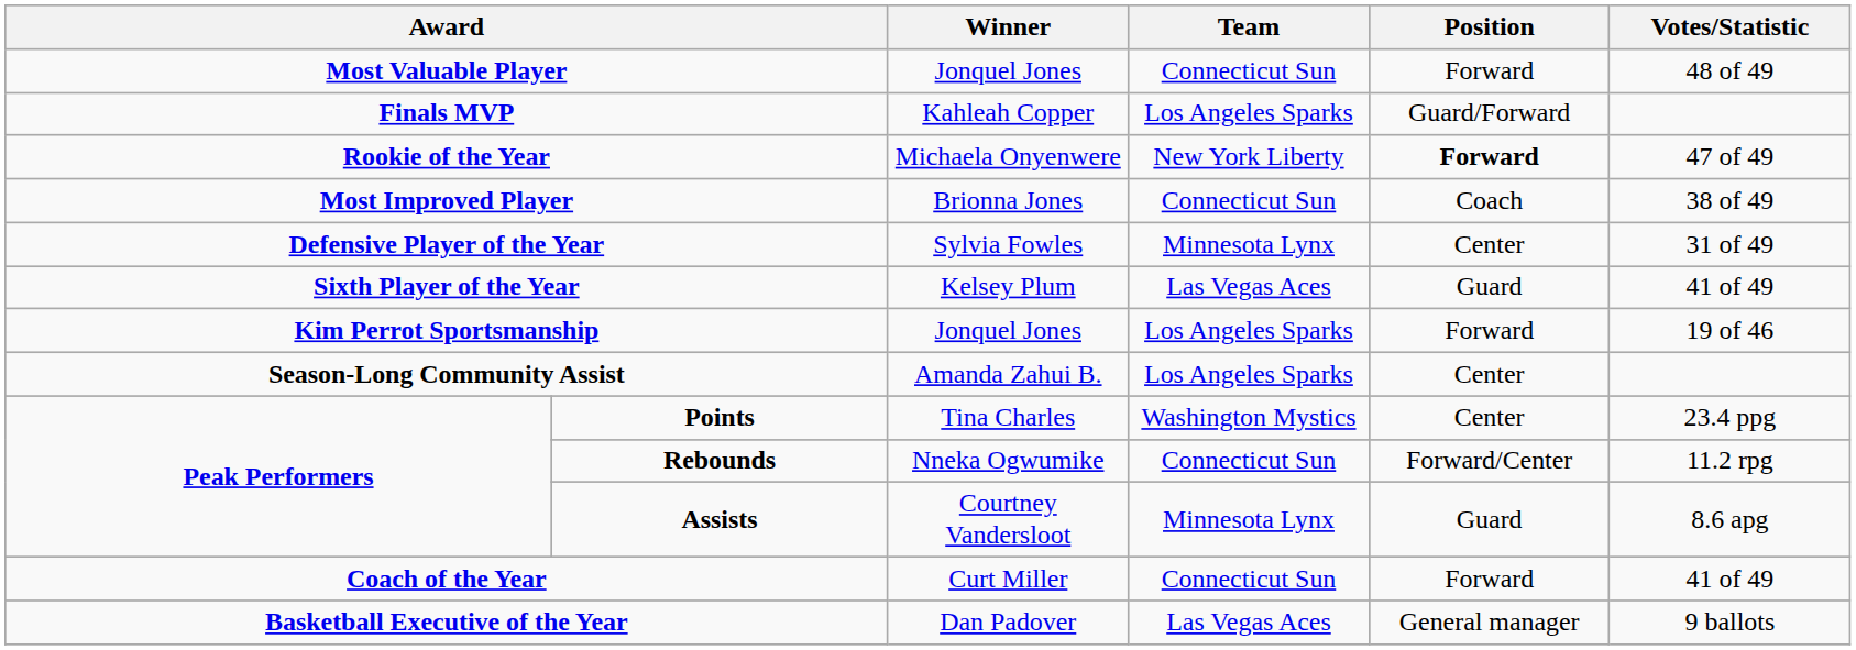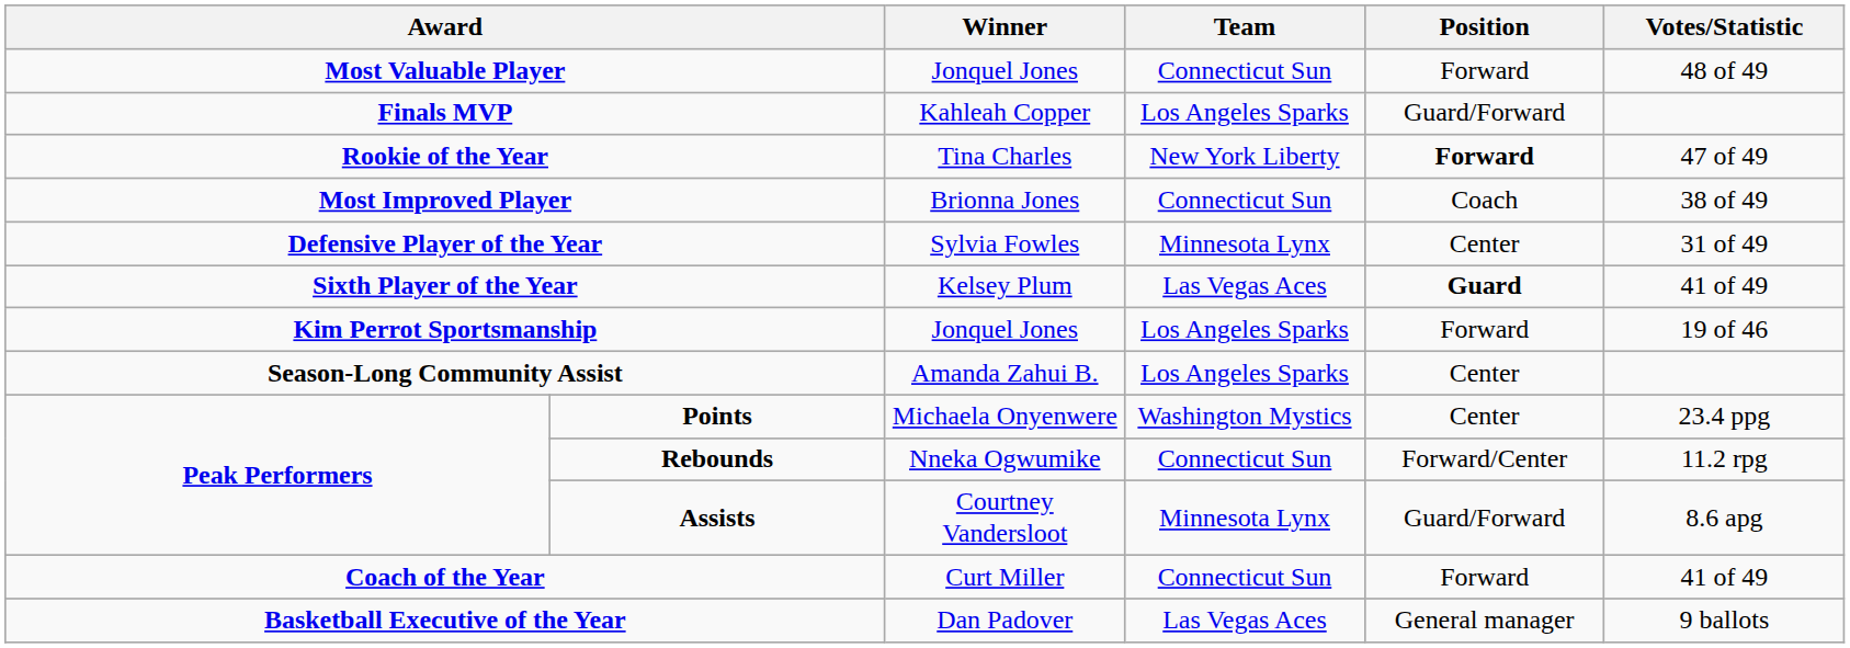Rookie of the Year | Winner: Michaela Onyenwere -> Tina Charles
Sixth Player of the Year | Position: normal -> bold
Points | Winner: Tina Charles -> Michaela Onyenwere
Assists | Position: Guard -> Guard/Forward
